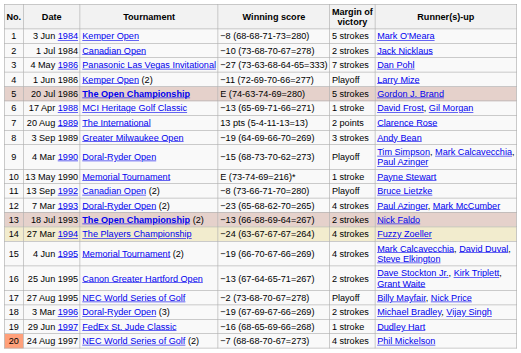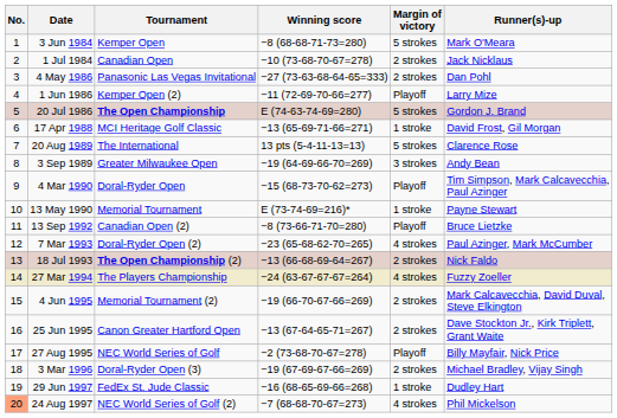4 May 1986 | Margin of victory: 7 strokes -> 2 strokes
20 Aug 1989 | Margin of victory: 2 points -> 5 strokes
4 Jun 1995 | Margin of victory: 4 strokes -> 2 strokes
